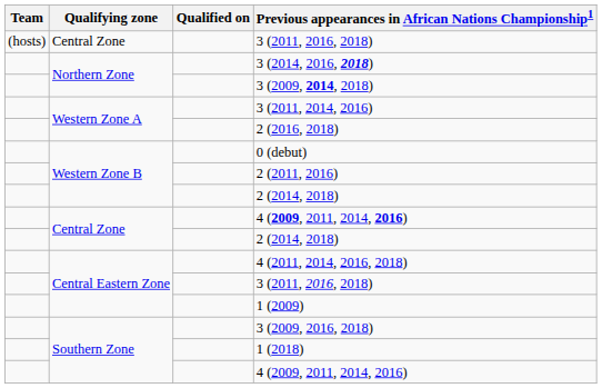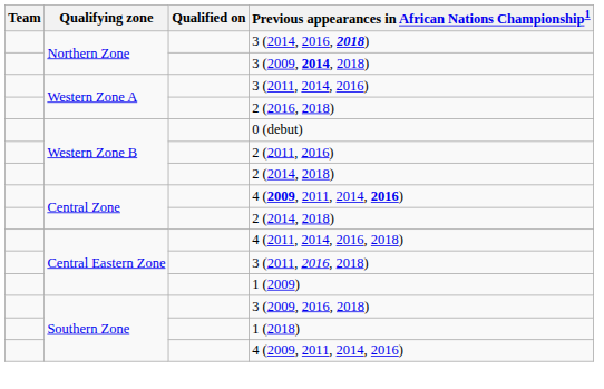- row: (hosts) | Central Zone | 3 (2011, 2016, 2018)
